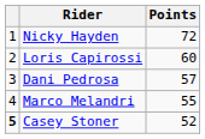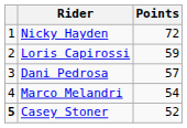Loris Capirossi | Points: 60 -> 59
Marco Melandri | Points: 55 -> 54
